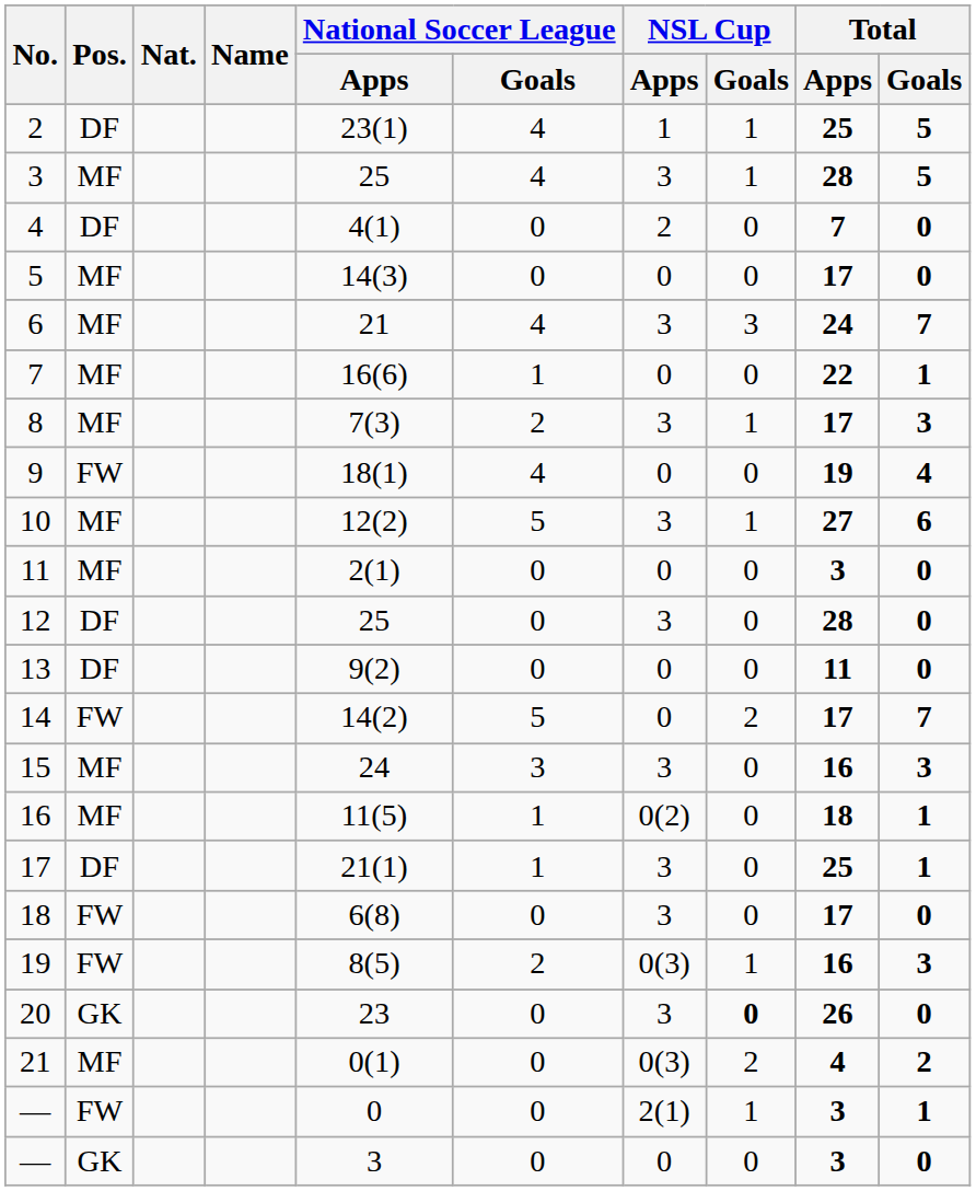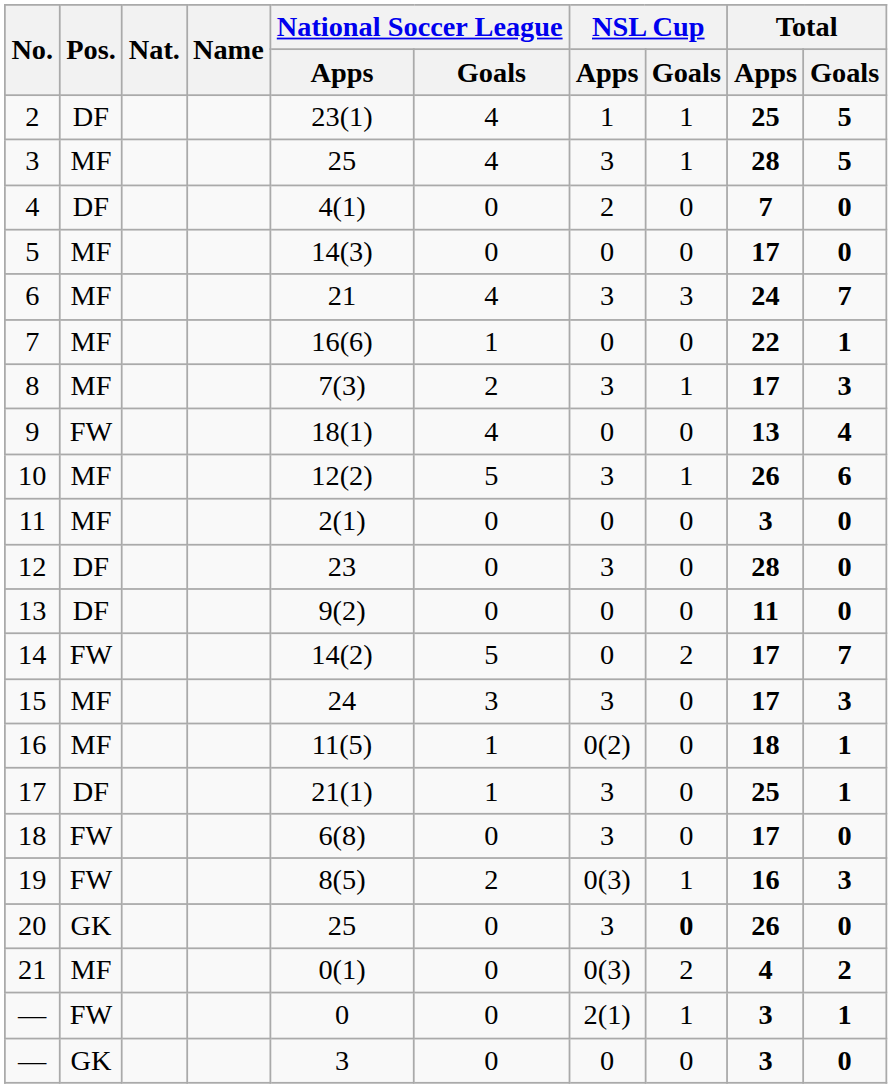9 | Total / Apps: 19 -> 13
10 | Total / Apps: 27 -> 26
12 | National Soccer League / Apps: 25 -> 23
15 | Total / Apps: 16 -> 17
20 | National Soccer League / Apps: 23 -> 25
